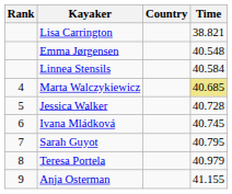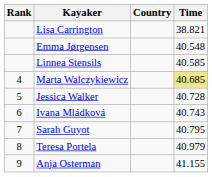Linnea Stensils | Time: 40.584 -> 40.585
Ivana Mládková | Time: 40.745 -> 40.743
